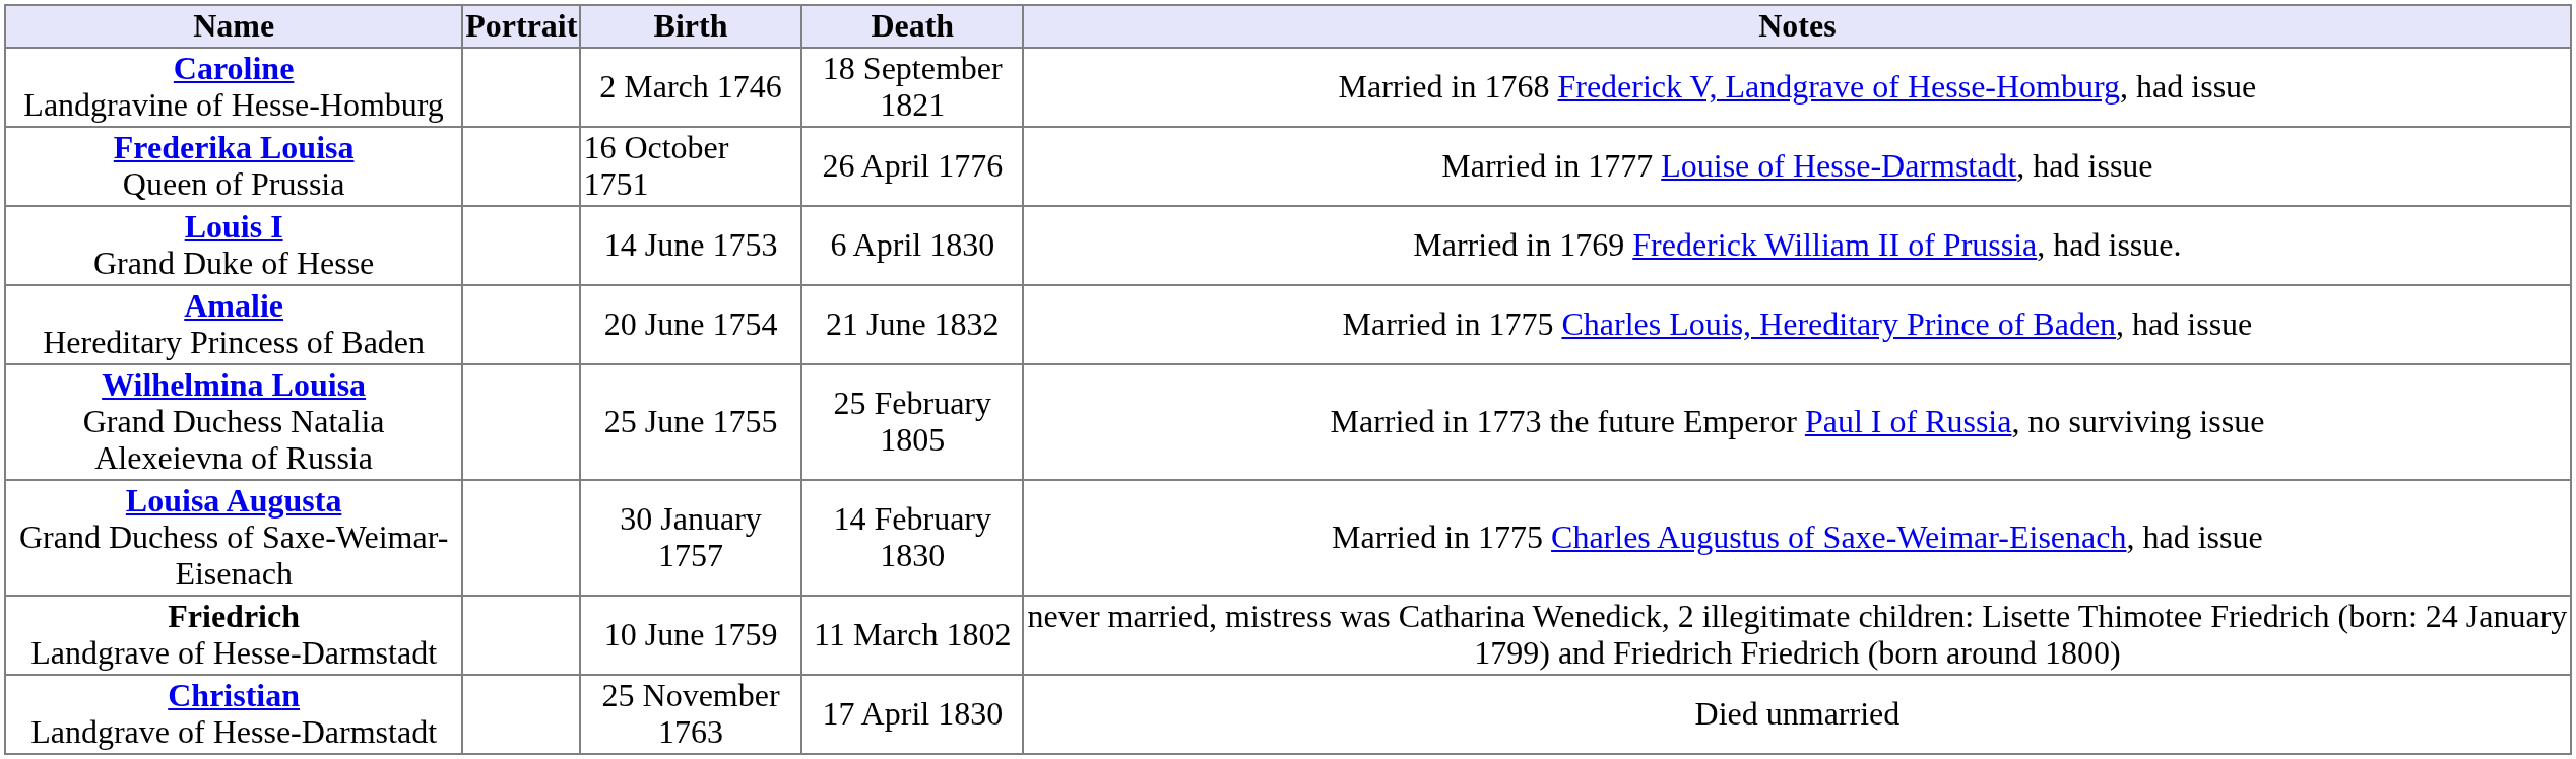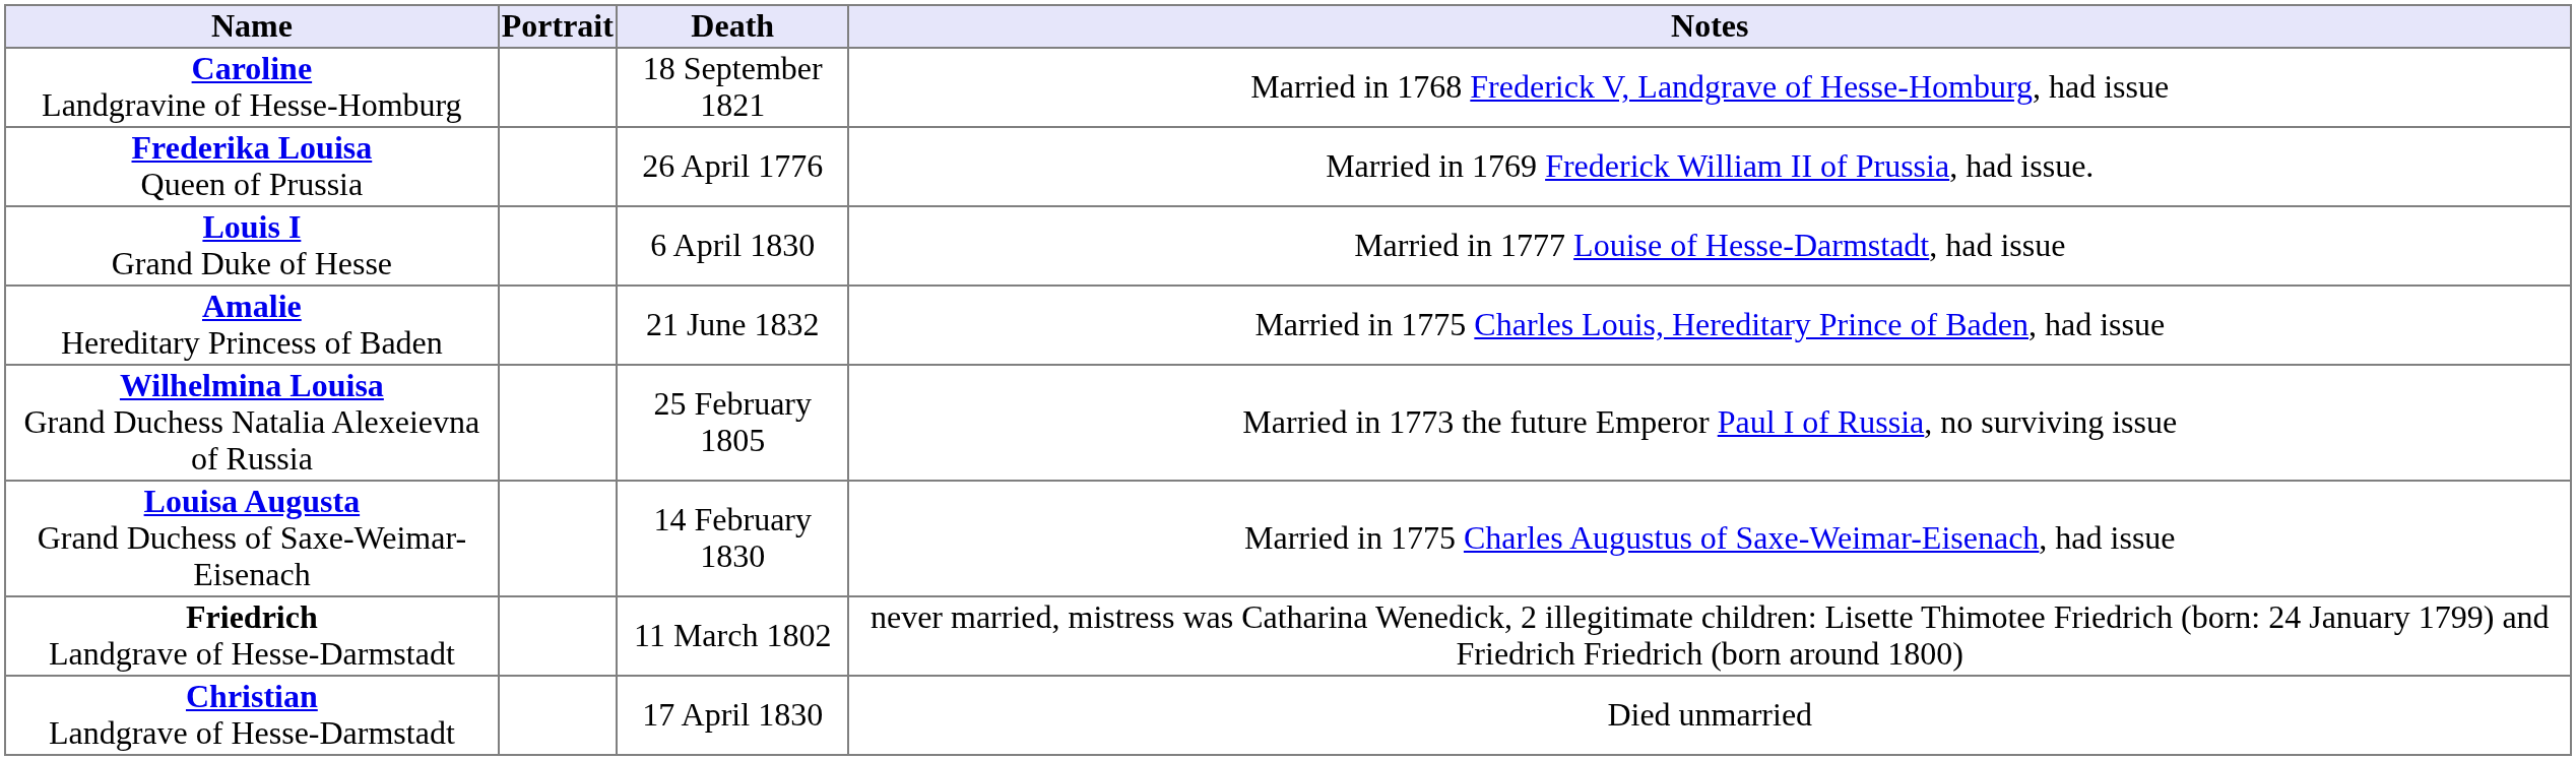- column: Birth | 2 March 1746 | 16 October 1751 | 14 June 1753 | 20 June 1754 | 25 June 1755 | 30 January 1757 | 10 June 1759 | 25 November 1763
Frederika Louisa Queen of Prussia | Notes: Married in 1777 Louise of Hesse-Darmstadt, had issue -> Married in 1769 Frederick William II of Prussia, had issue.
Louis I Grand Duke of Hesse | Notes: Married in 1769 Frederick William II of Prussia, had issue. -> Married in 1777 Louise of Hesse-Darmstadt, had issue
